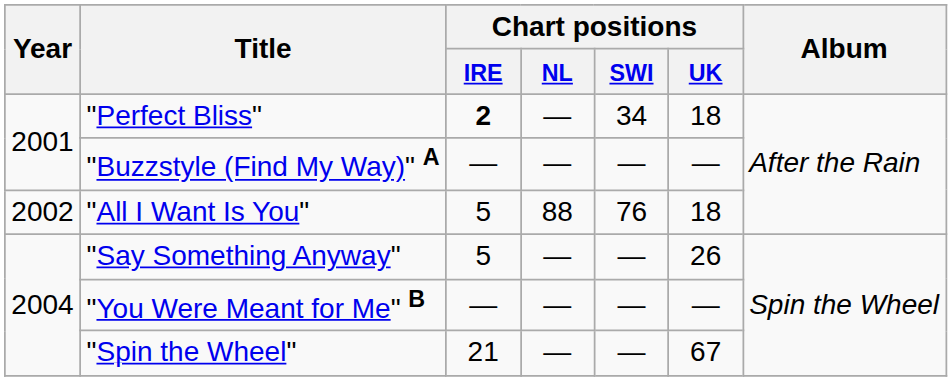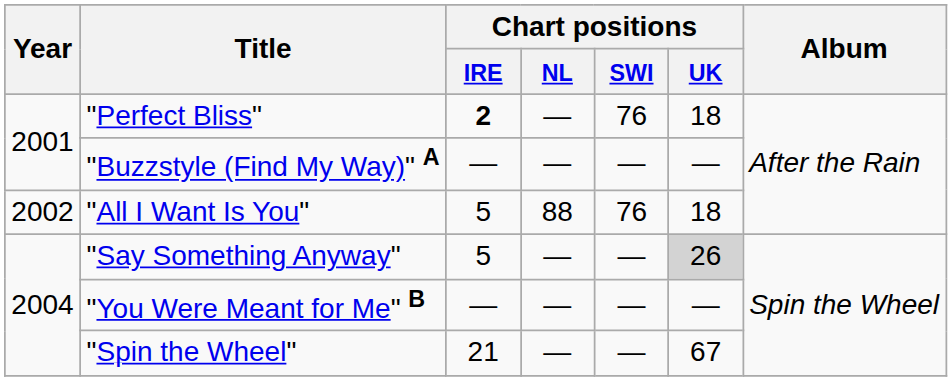"Perfect Bliss" | Chart positions / SWI: 34 -> 76
"Say Something Anyway" | Chart positions / UK: no background -> lightgrey background
